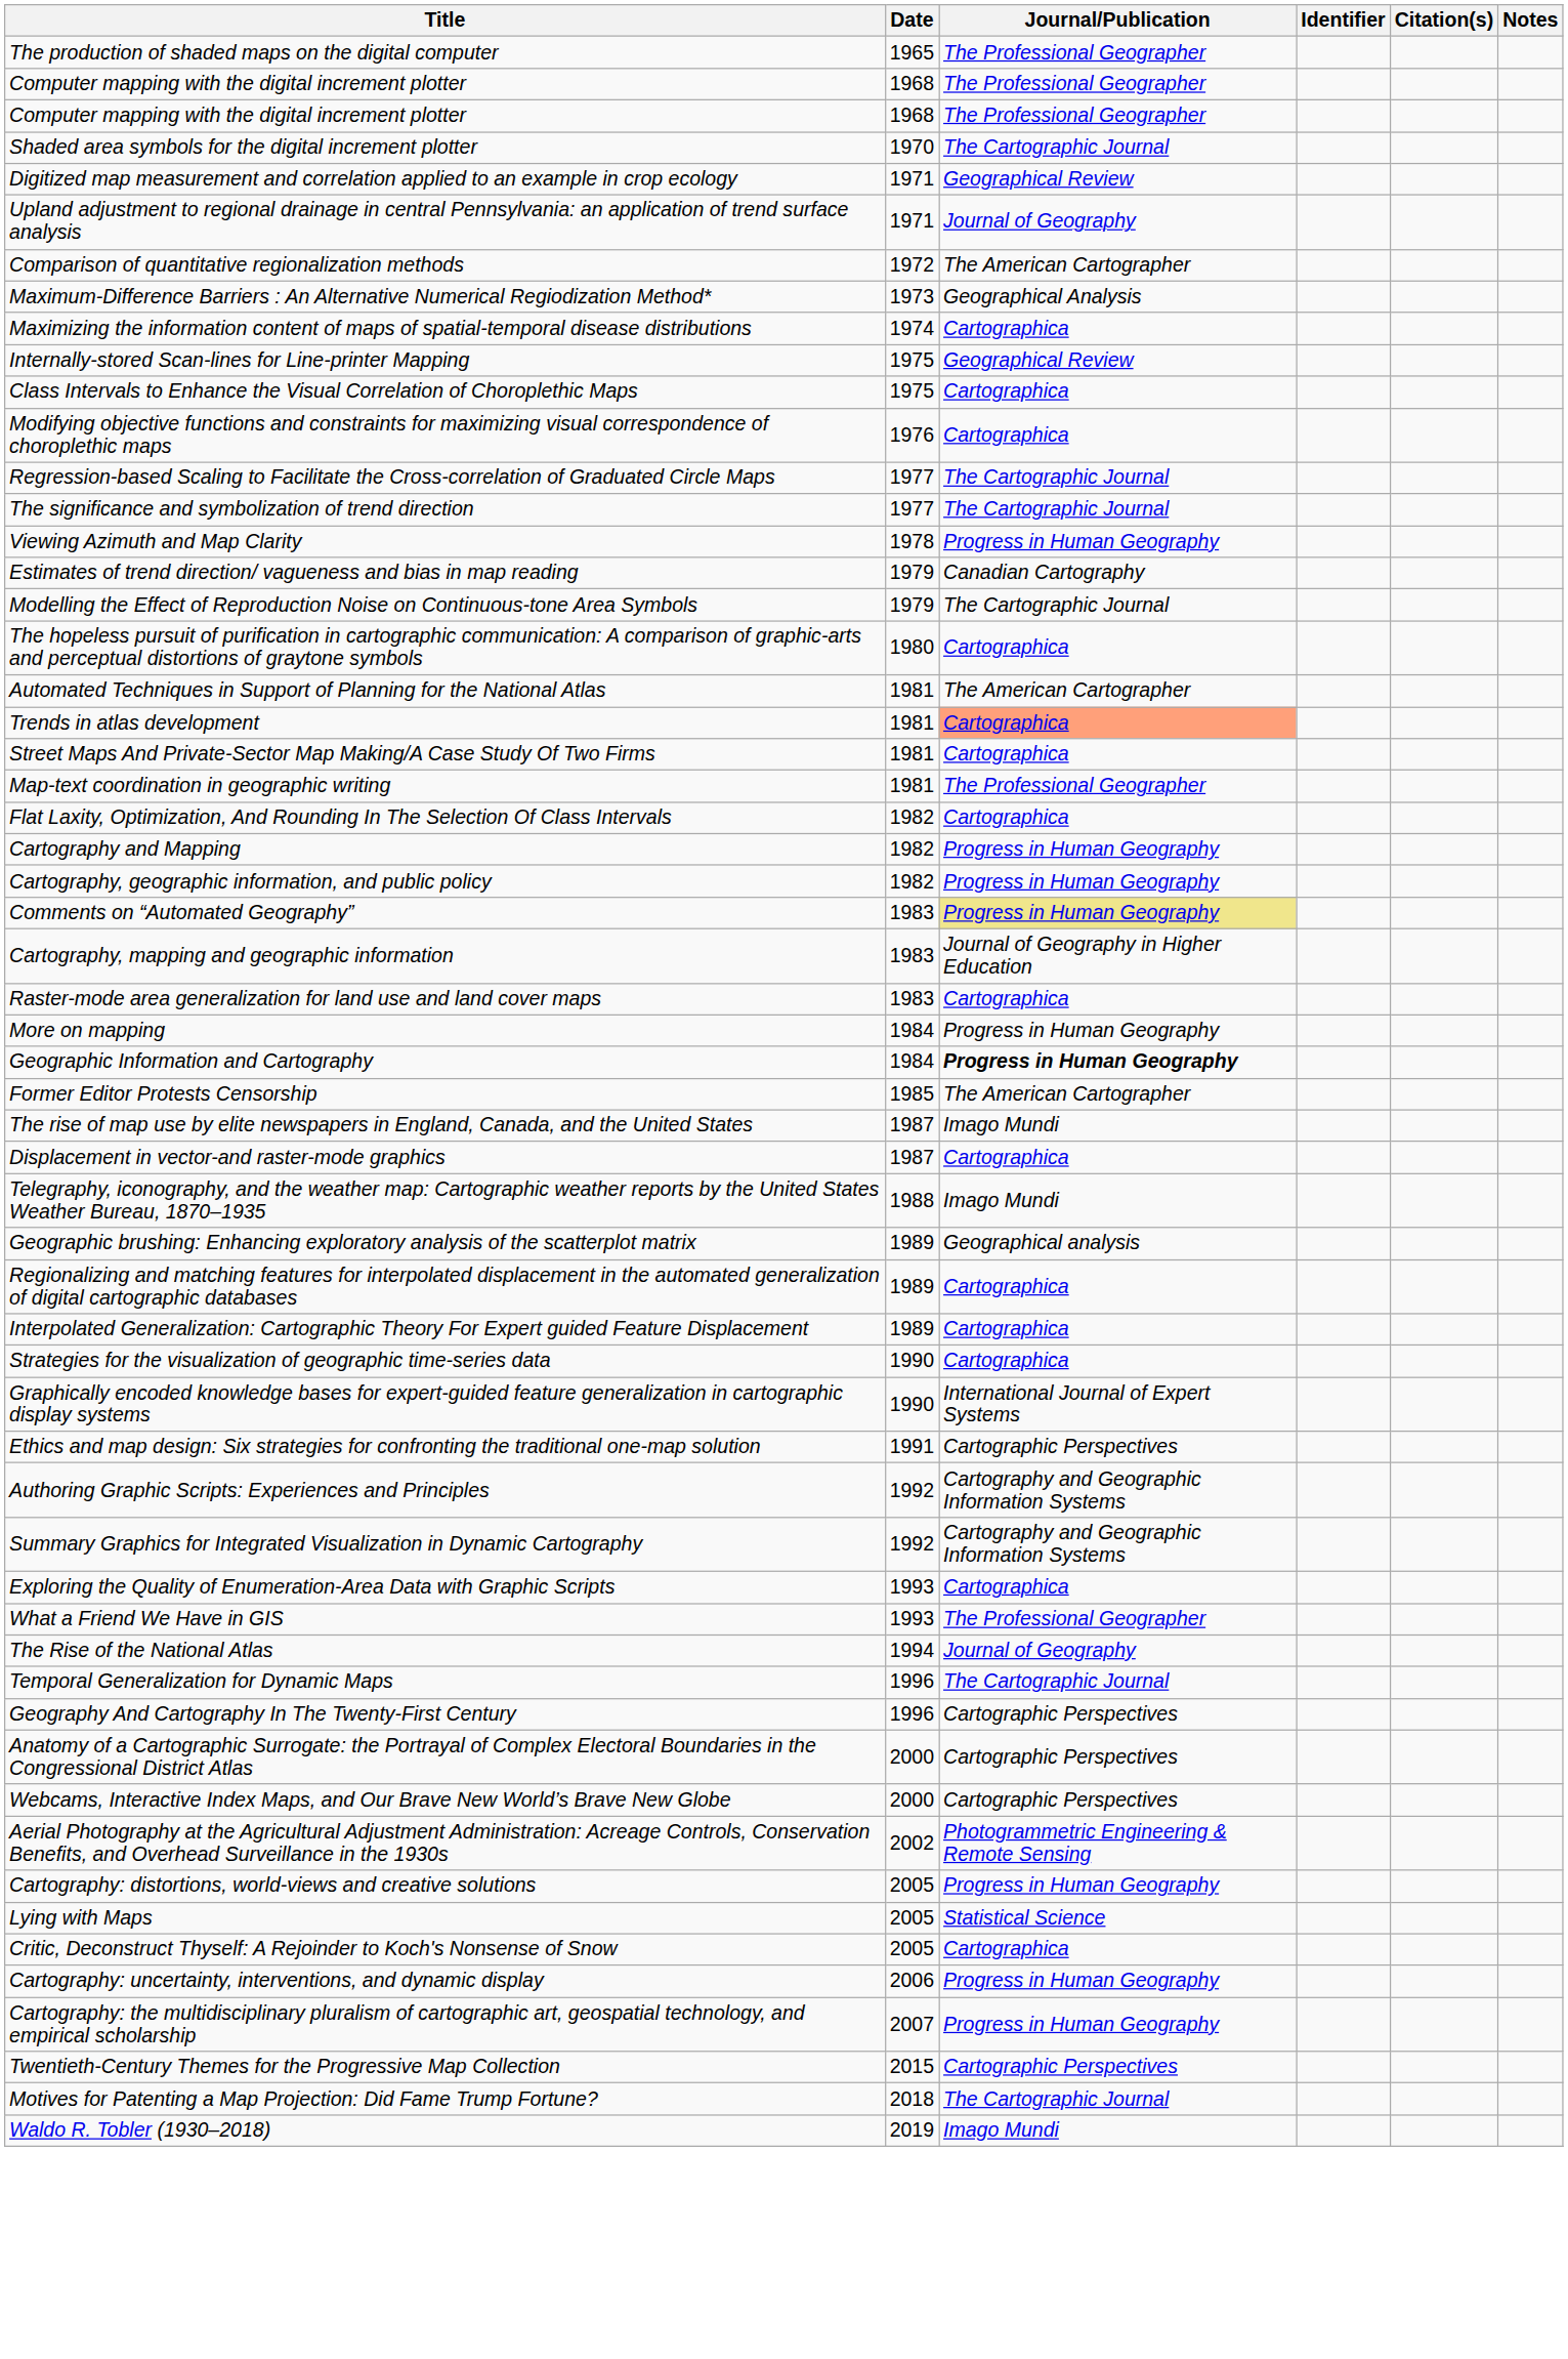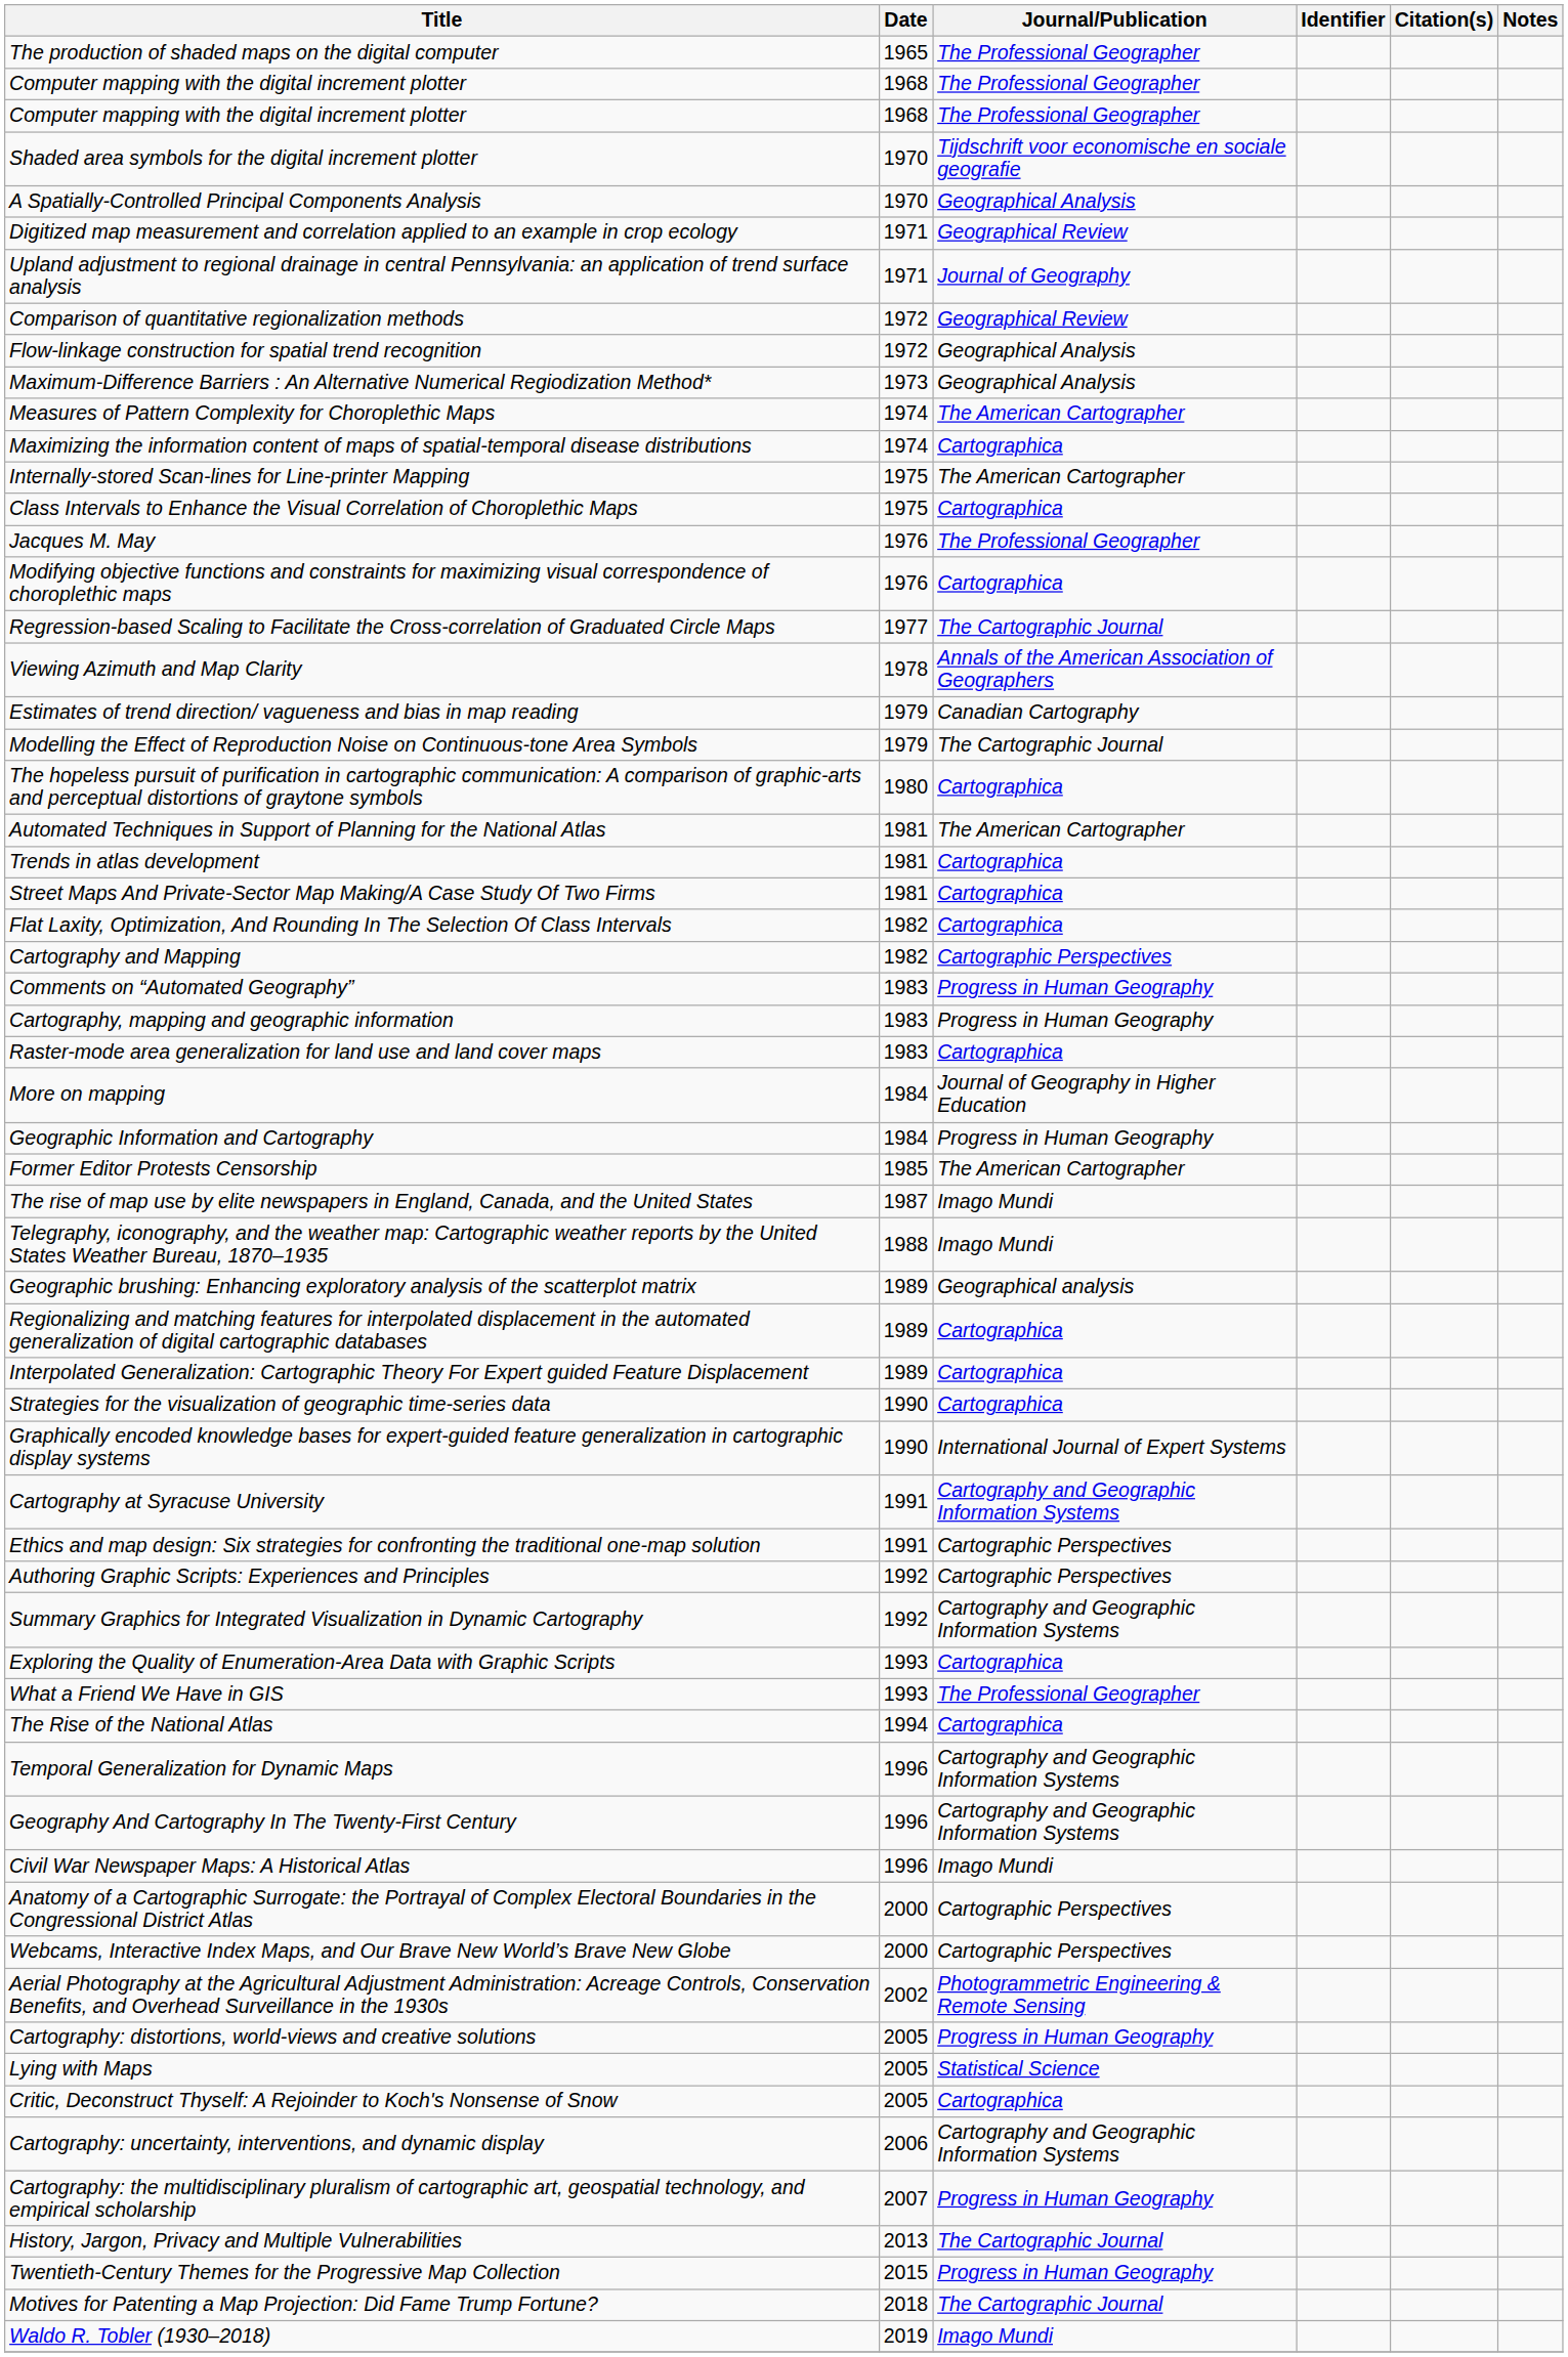Shaded area symbols for the digital increment plotter | Journal/Publication: The Cartographic Journal -> Tijdschrift voor economische en sociale geografie
+ row: A Spatially-Controlled Principal Components Analysis | 1970 | Geographical Analysis
Comparison of quantitative regionalization methods | Journal/Publication: The American Cartographer -> Geographical Review
+ row: Flow‐linkage construction for spatial trend recognition | 1972 | Geographical Analysis
+ row: Measures of Pattern Complexity for Choroplethic Maps | 1974 | The American Cartographer
Internally-stored Scan-lines for Line-printer Mapping | Journal/Publication: Geographical Review -> The American Cartographer
+ row: Jacques M. May | 1976 | The Professional Geographer
- row: The significance and symbolization of trend direction | 1977 | The Cartographic Journal
Viewing Azimuth and Map Clarity | Journal/Publication: Progress in Human Geography -> Annals of the American Association of Geographers
Trends in atlas development | Journal/Publication: lightsalmon background -> no background
- row: Map-text coordination in geographic writing | 1981 | The Professional Geographer
Cartography and Mapping | Journal/Publication: Progress in Human Geography -> Cartographic Perspectives
- row: Cartography, geographic information, and public policy | 1982 | Progress in Human Geography
Comments on “Automated Geography” | Journal/Publication: khaki background -> no background
Cartography, mapping and geographic information | Journal/Publication: Journal of Geography in Higher Education -> Progress in Human Geography
More on mapping | Journal/Publication: Progress in Human Geography -> Journal of Geography in Higher Education
Geographic Information and Cartography | Journal/Publication: bold -> normal
- row: Displacement in vector-and raster-mode graphics | 1987 | Cartographica
+ row: Cartography at Syracuse University | 1991 | Cartography and Geographic Information Systems
Authoring Graphic Scripts: Experiences and Principles | Journal/Publication: Cartography and Geographic Information Systems -> Cartographic Perspectives
The Rise of the National Atlas | Journal/Publication: Journal of Geography -> Cartographica
Temporal Generalization for Dynamic Maps | Journal/Publication: The Cartographic Journal -> Cartography and Geographic Information Systems
Geography And Cartography In The Twenty-First Century | Journal/Publication: Cartographic Perspectives -> Cartography and Geographic Information Systems
+ row: Civil War Newspaper Maps: A Historical Atlas | 1996 | Imago Mundi
Cartography: uncertainty, interventions, and dynamic display | Journal/Publication: Progress in Human Geography -> Cartography and Geographic Information Systems
+ row: History, Jargon, Privacy and Multiple Vulnerabilities | 2013 | The Cartographic Journal
Twentieth-Century Themes for the Progressive Map Collection | Journal/Publication: Cartographic Perspectives -> Progress in Human Geography
